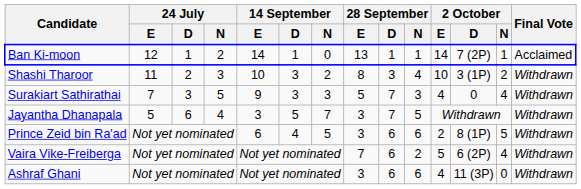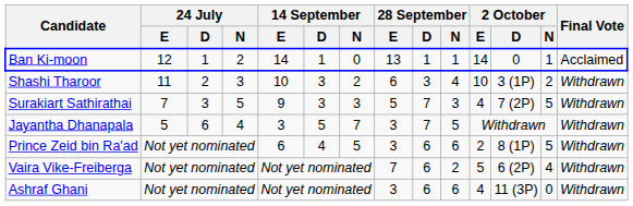Ban Ki-moon | 2 October / D: 7 (2P) -> 0
Shashi Tharoor | 28 September / E: 8 -> 6
Surakiart Sathirathai | 2 October / D: 0 -> 7 (2P)
Surakiart Sathirathai | 2 October / N: 4 -> 5
